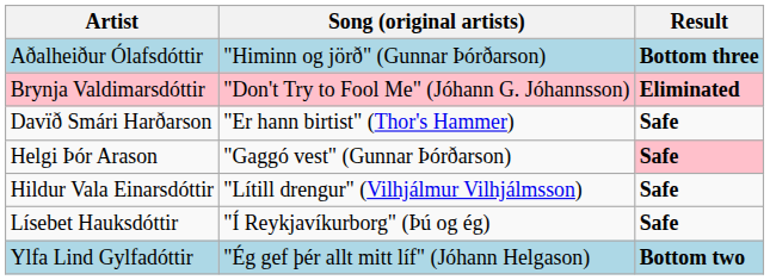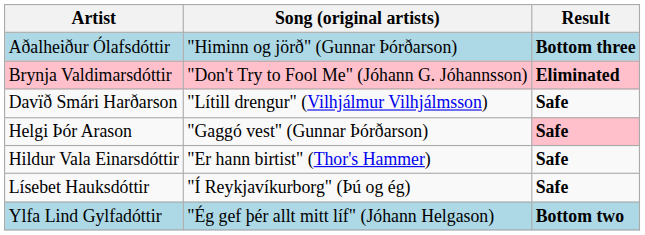Davïð Smári Harðarson | Song (original artists): "Er hann birtist" (Thor's Hammer) -> "Lítill drengur" (Vilhjálmur Vilhjálmsson)
Hildur Vala Einarsdóttir | Song (original artists): "Lítill drengur" (Vilhjálmur Vilhjálmsson) -> "Er hann birtist" (Thor's Hammer)
